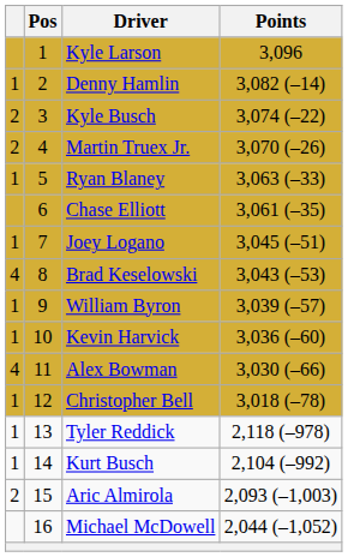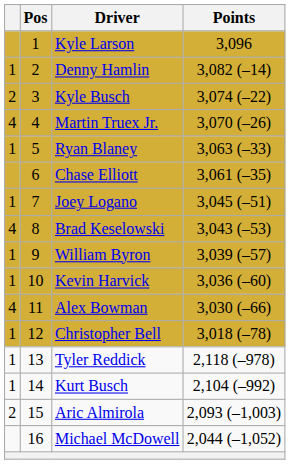Martin Truex Jr. | column 1: 2 -> 4
